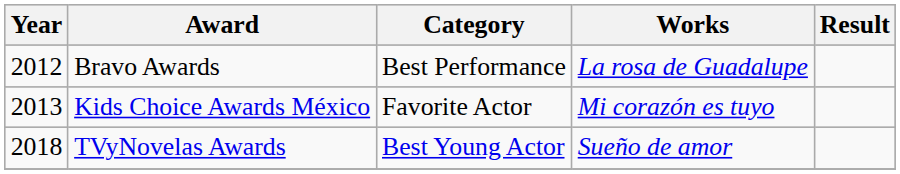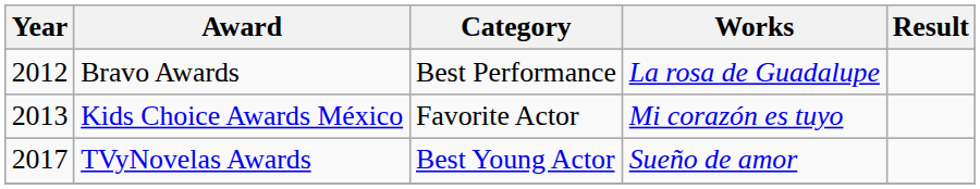TVyNovelas Awards | Year: 2018 -> 2017
